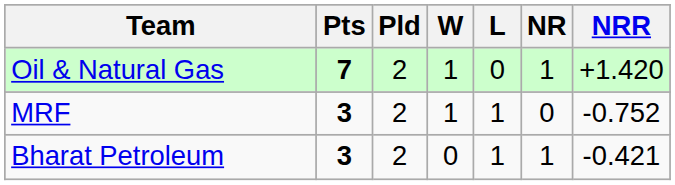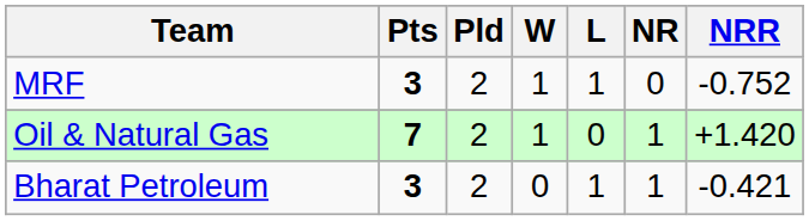rows swapped: Oil & Natural Gas <-> MRF
